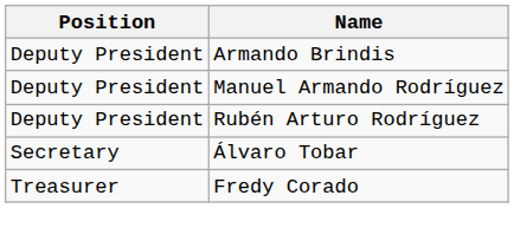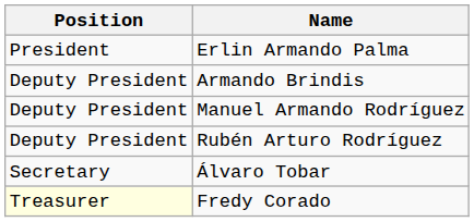+ row: President | Erlin Armando Palma
Fredy Corado | Position: no background -> lightyellow background
